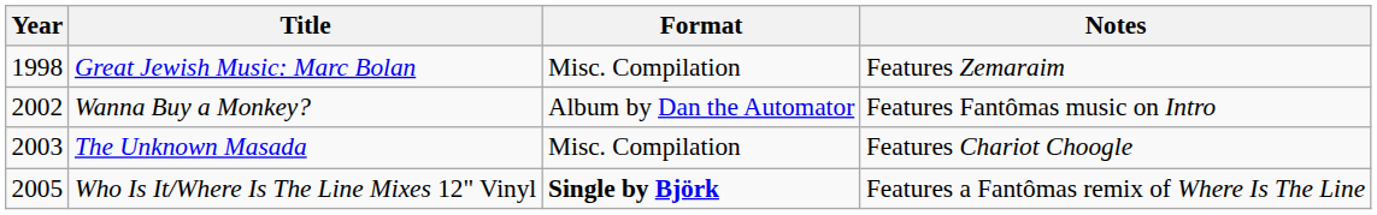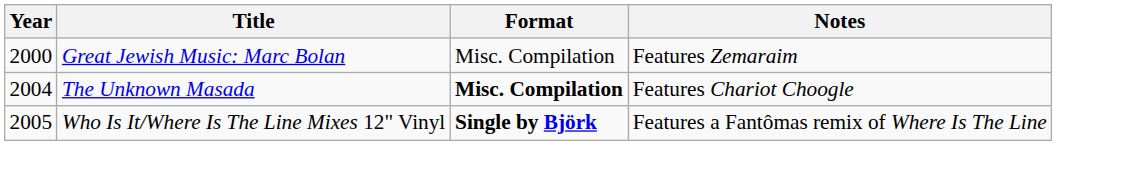Great Jewish Music: Marc Bolan | Year: 1998 -> 2000
- row: 2002 | Wanna Buy a Monkey? | Album by Dan the Automator | Features Fantômas music on Intro
The Unknown Masada | Year: 2003 -> 2004
The Unknown Masada | Format: normal -> bold
